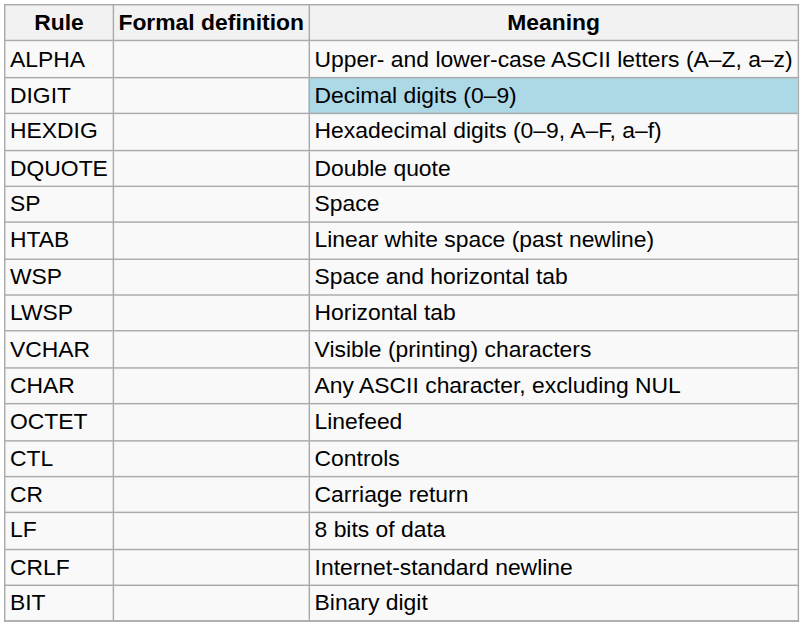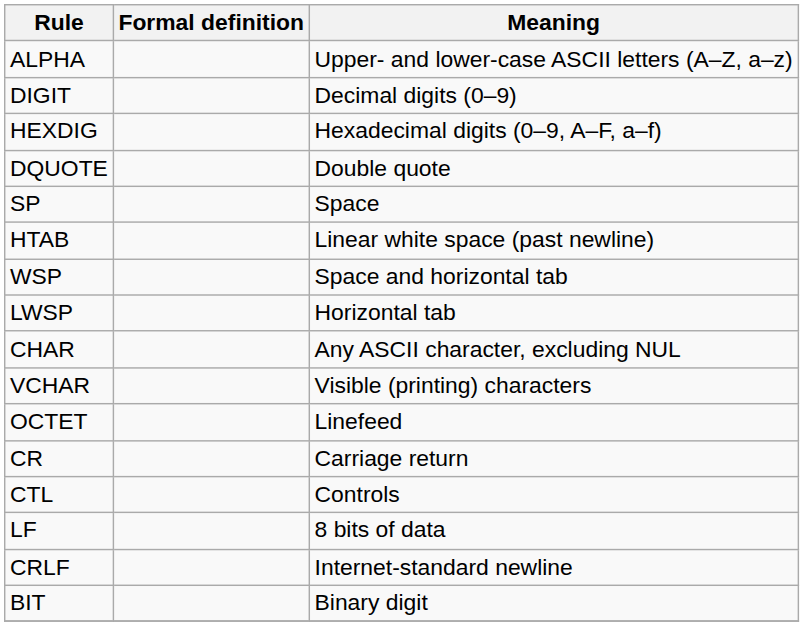DIGIT | Meaning: lightblue background -> no background
rows swapped: VCHAR <-> CHAR
rows swapped: CTL <-> CR
